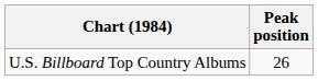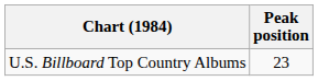U.S. Billboard Top Country Albums | Peak position: 26 -> 23
